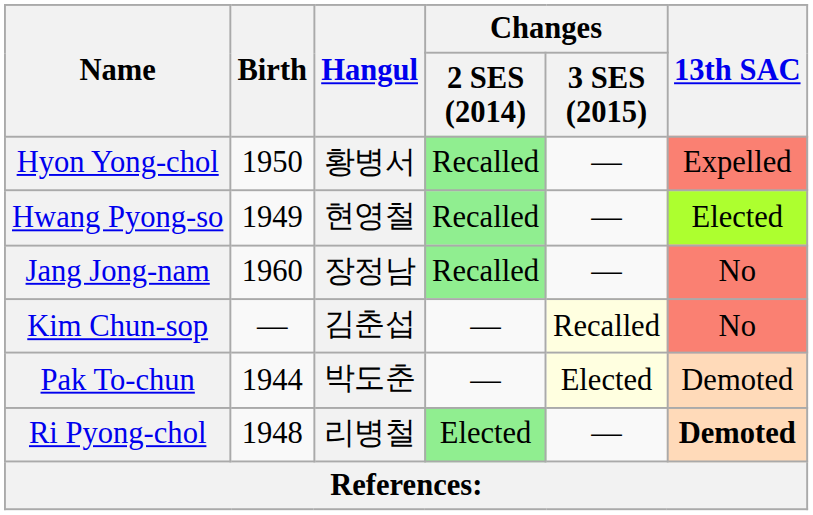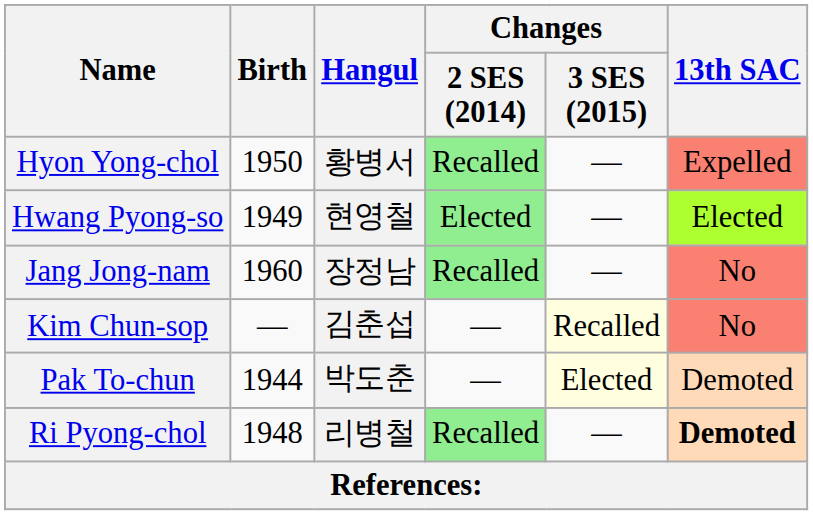Hwang Pyong-so | Changes / 2 SES (2014): Recalled -> Elected
Ri Pyong-chol | Changes / 2 SES (2014): Elected -> Recalled
